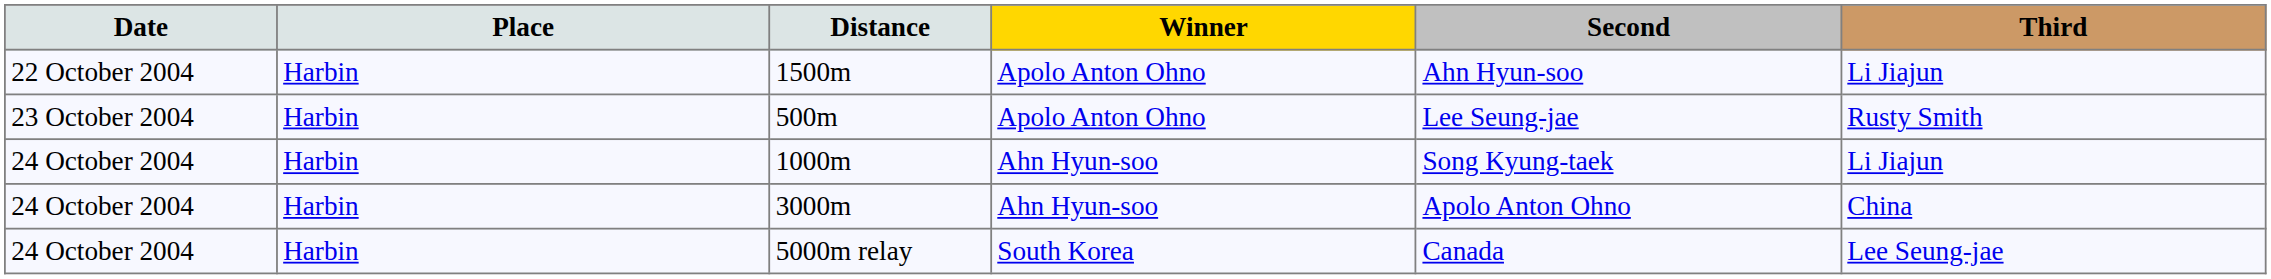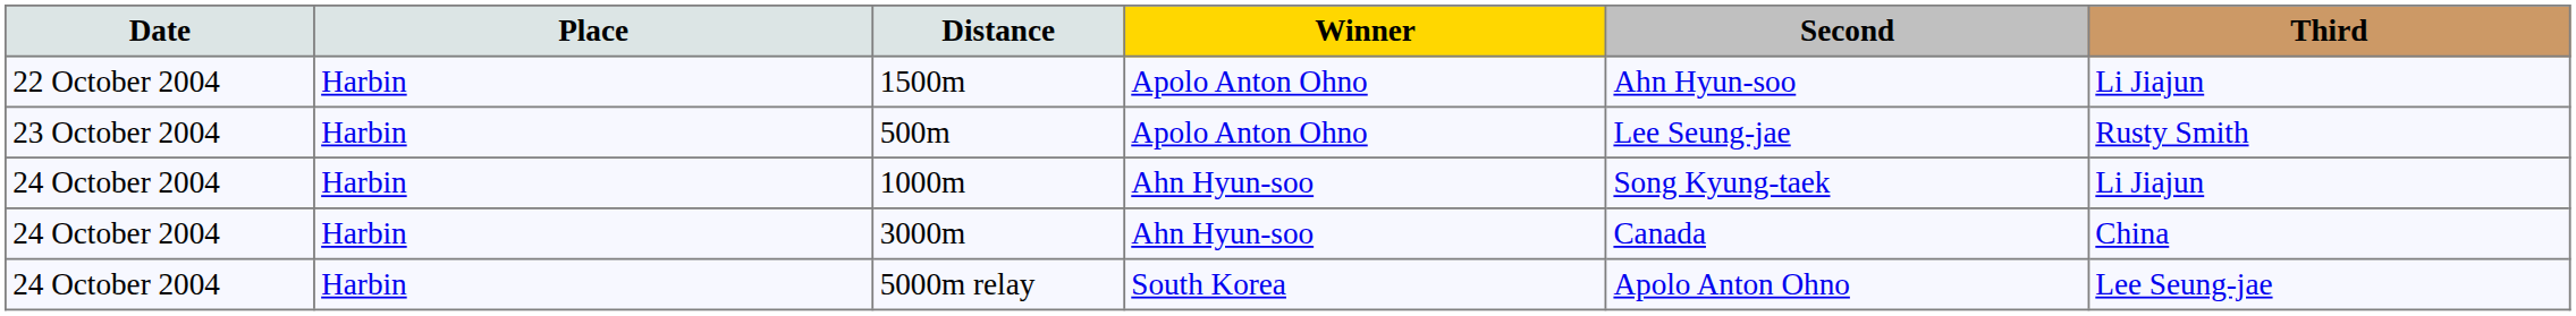3000m | Second: Apolo Anton Ohno -> Canada
5000m relay | Second: Canada -> Apolo Anton Ohno
